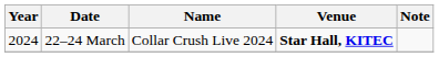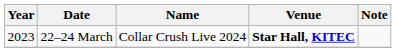22–24 March | Year: 2024 -> 2023
